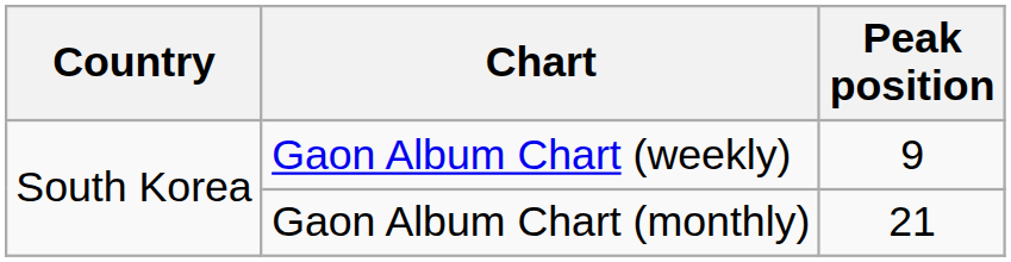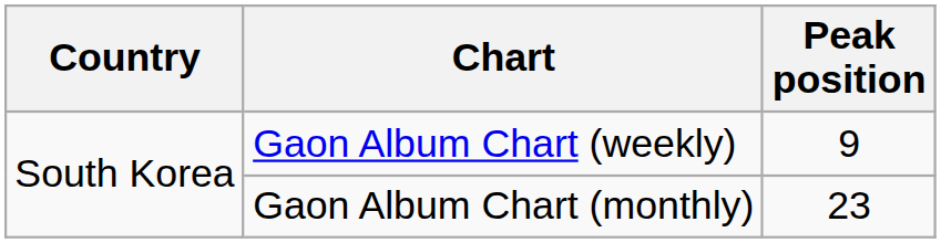Gaon Album Chart (monthly) | Peak position: 21 -> 23
